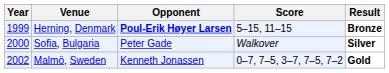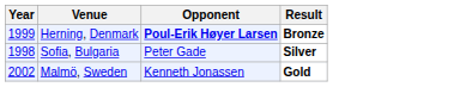- column: Score | 5–15, 11–15 | Walkover | 0–7, 7–5, 3–7, 7–5, 7–2
Sofia, Bulgaria | Year: 2000 -> 1998
